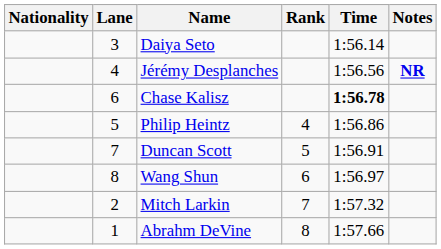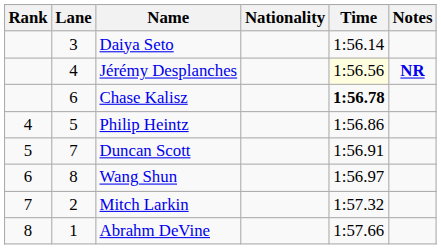columns swapped: Rank <-> Nationality
Jérémy Desplanches | Time: no background -> lightyellow background
